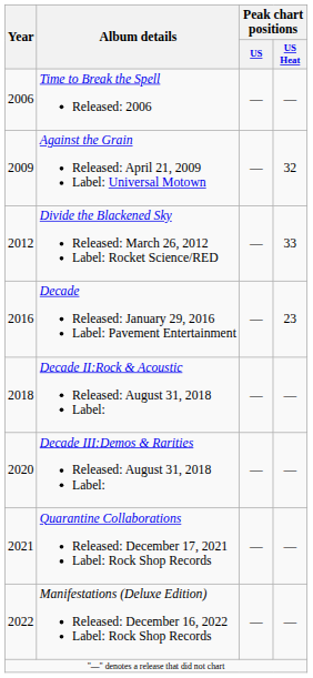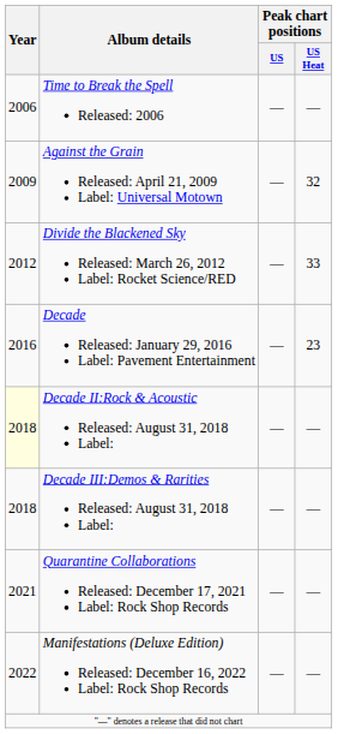Decade II:Rock & Acoustic Released: August 31, 2018 Label: | Year: no background -> lightyellow background
Decade III:Demos & Rarities Released: August 31, 2018 Label: | Year: 2020 -> 2018
